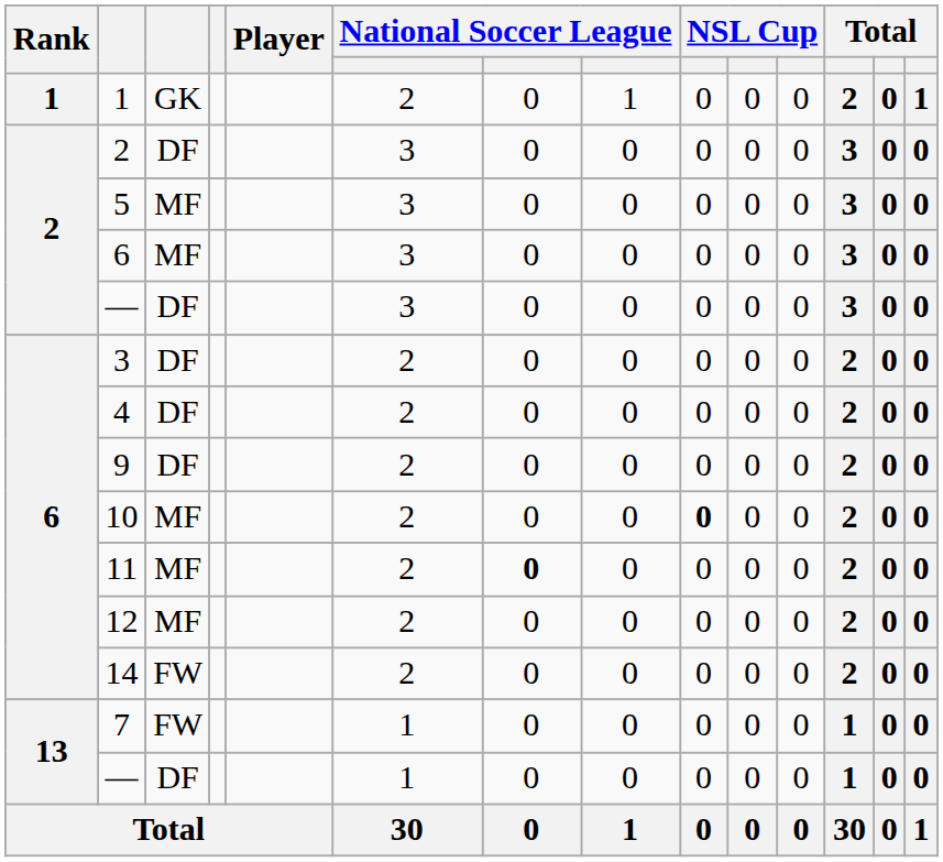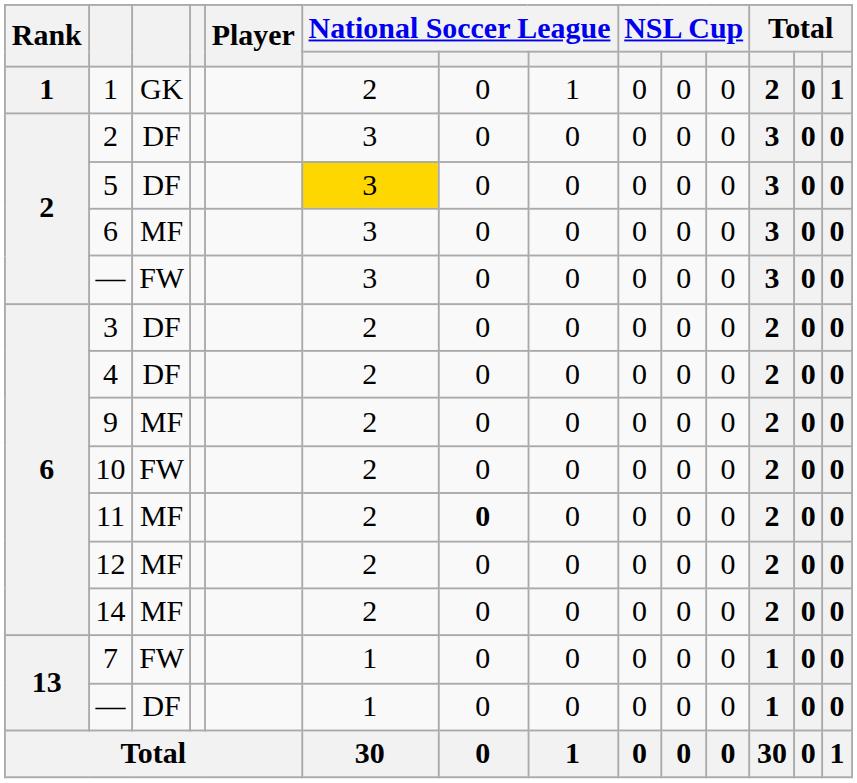5 | column 3: MF -> DF
5 | column 6: no background -> gold background
2 / — | column 3: DF -> FW
9 | column 3: DF -> MF
10 | column 3: MF -> FW
10 | column 9: bold -> normal
14 | column 3: FW -> MF
